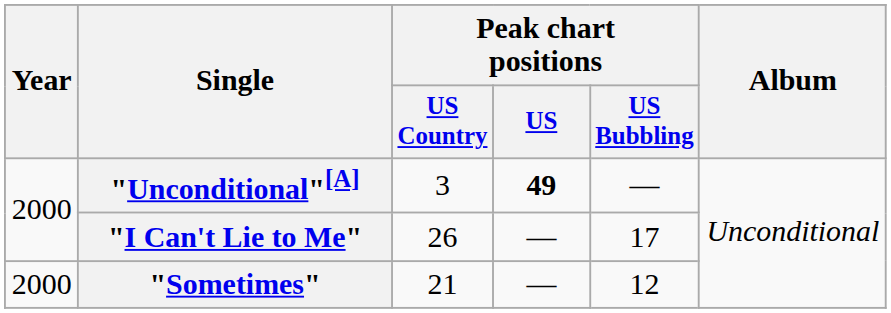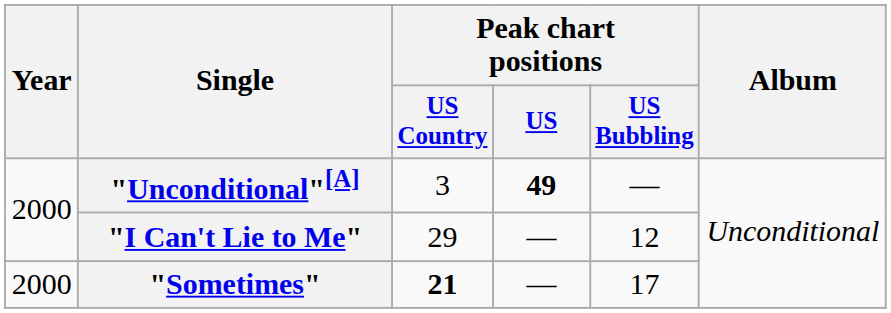"I Can't Lie to Me" | Peak chart positions / US Country: 26 -> 29
"I Can't Lie to Me" | Peak chart positions / US Bubbling: 17 -> 12
"Sometimes" | Peak chart positions / US Country: normal -> bold
"Sometimes" | Peak chart positions / US Bubbling: 12 -> 17
